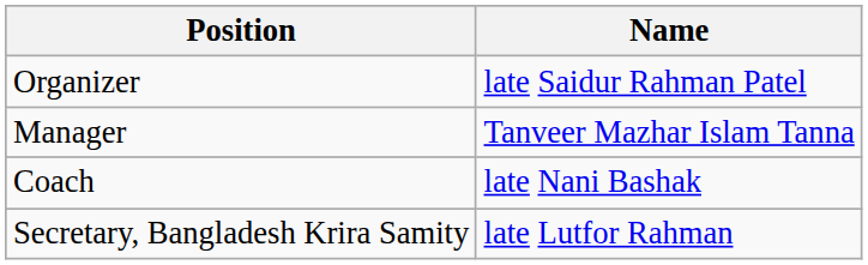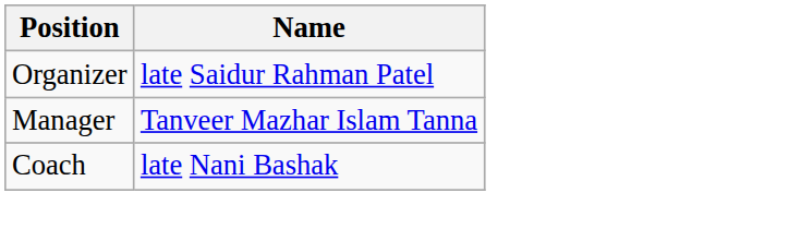- row: Secretary, Bangladesh Krira Samity | late Lutfor Rahman
